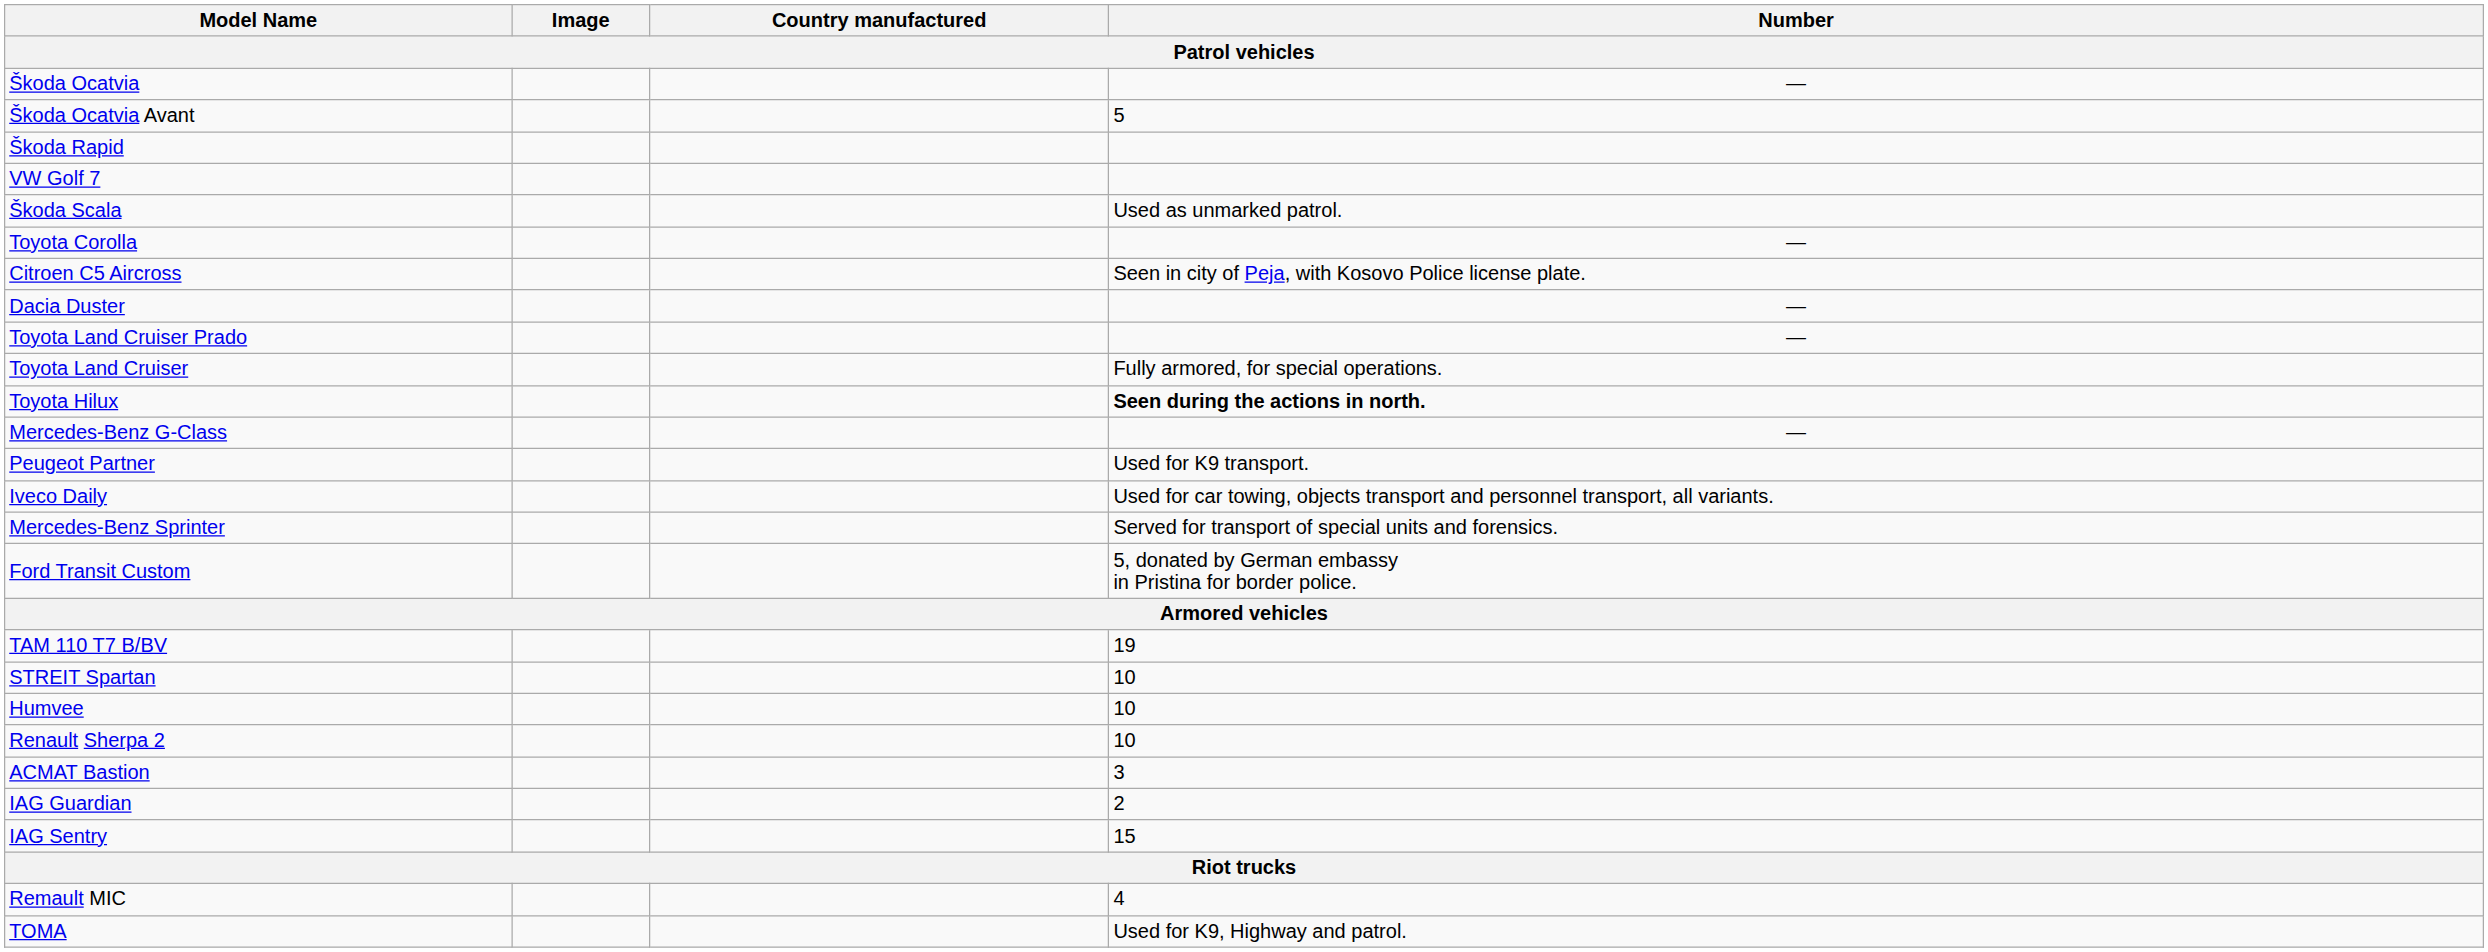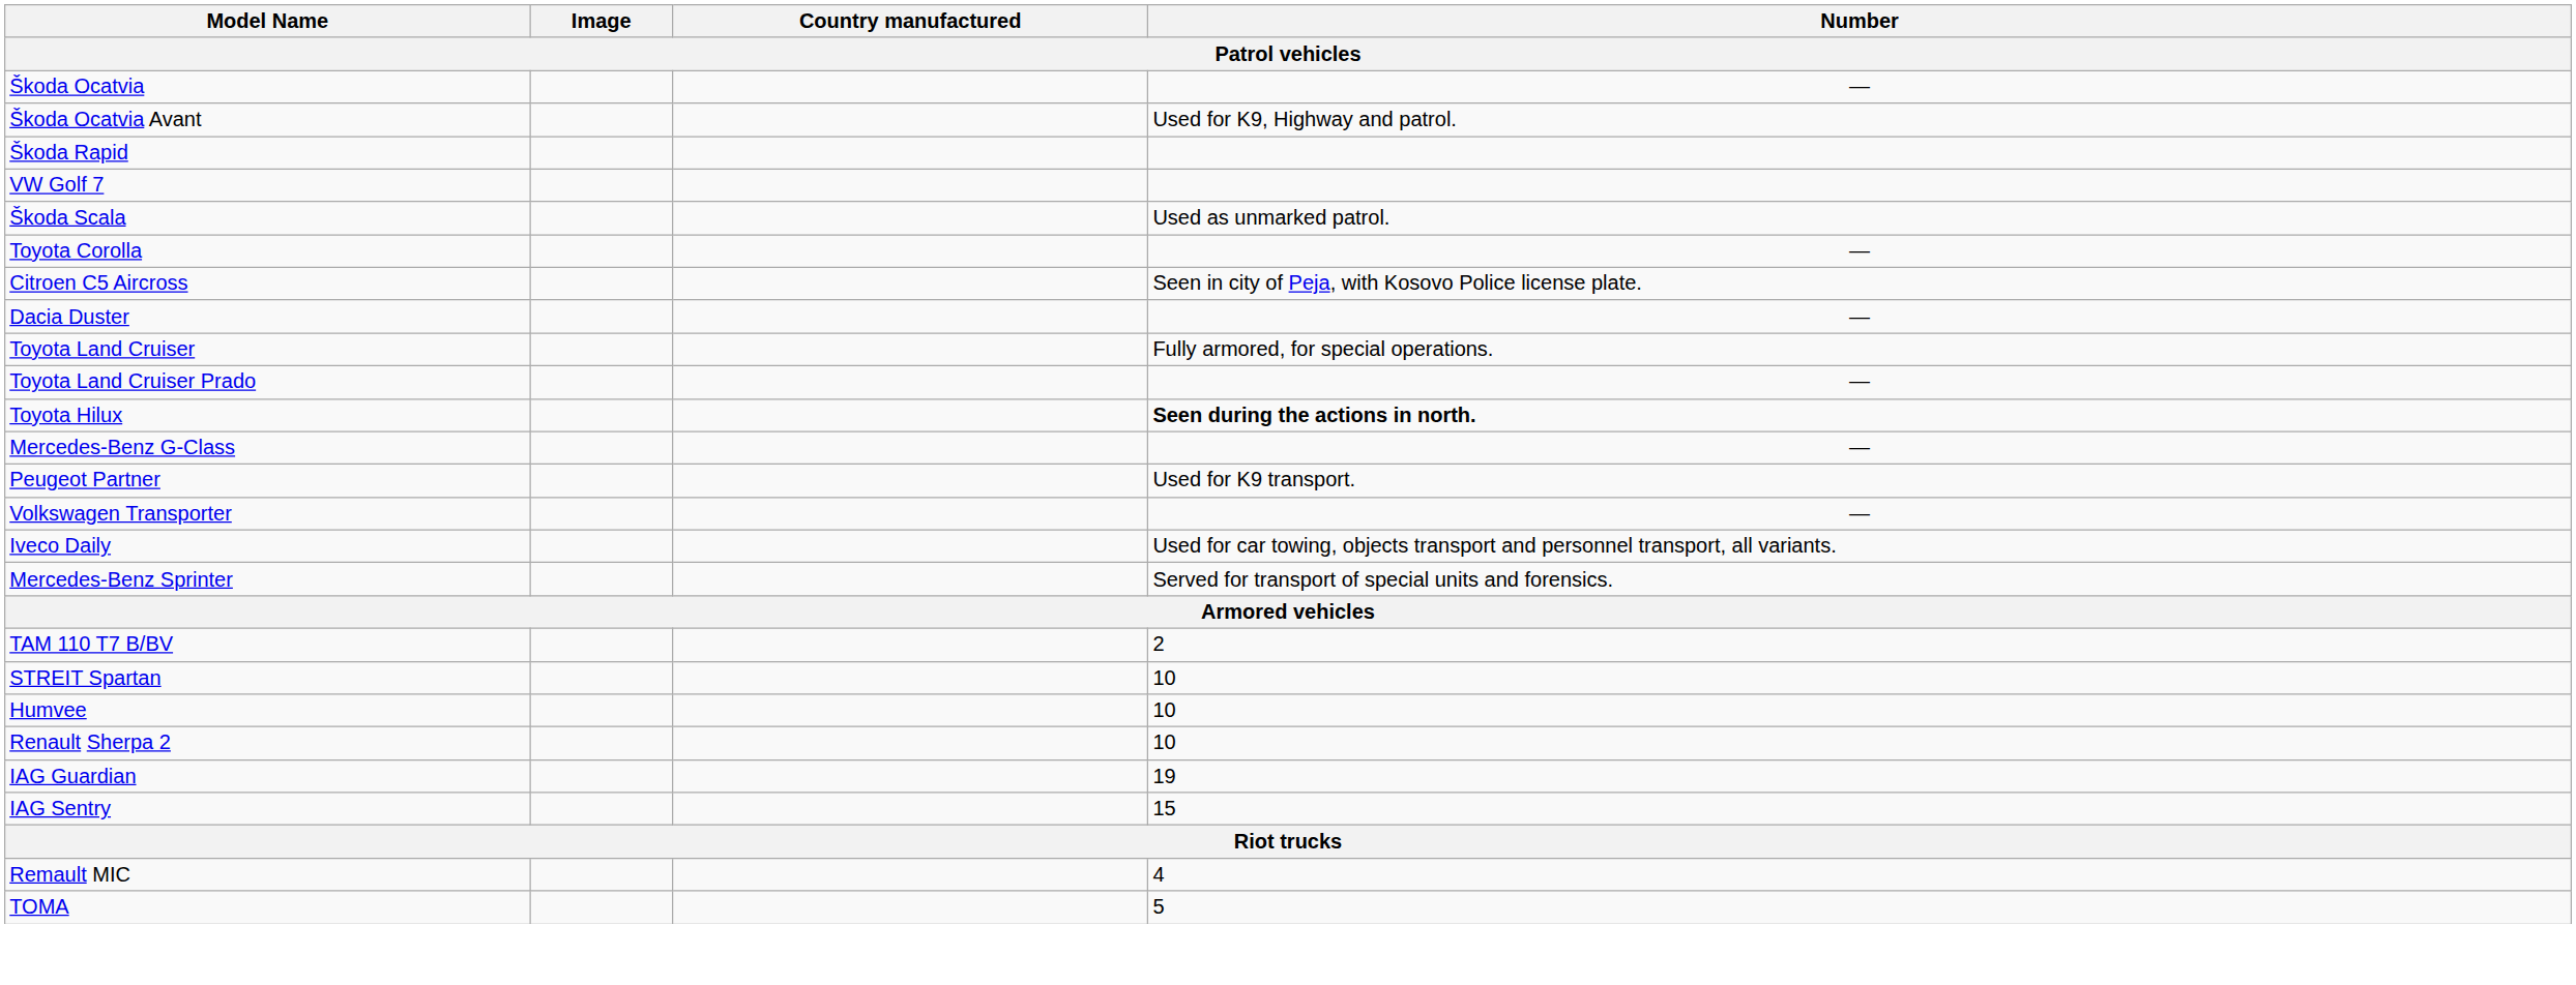Škoda Ocatvia Avant | Number: 5 -> Used for K9, Highway and patrol.
rows swapped: Toyota Land Cruiser Prado <-> Toyota Land Cruiser
+ row: Volkswagen Transporter | —
- row: Ford Transit Custom | 5, donated by German embassy in Pristina for border police.
TAM 110 T7 B/BV | Number: 19 -> 2
- row: ACMAT Bastion | 3
IAG Guardian | Number: 2 -> 19
TOMA | Number: Used for K9, Highway and patrol. -> 5
